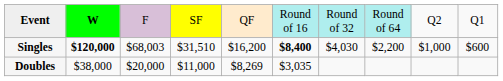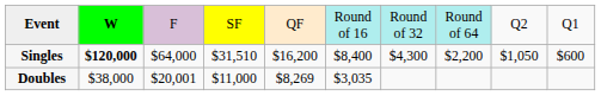Singles | column 3: $68,003 -> $64,000
Singles | column 6: bold -> normal
Singles | column 7: $4,030 -> $4,300
Singles | column 9: $1,000 -> $1,050
Doubles | column 3: $20,000 -> $20,001
